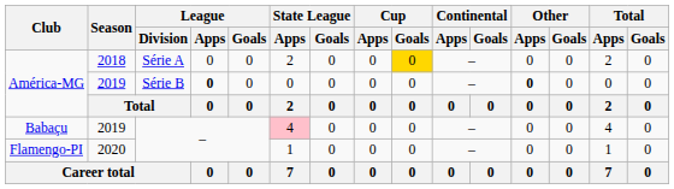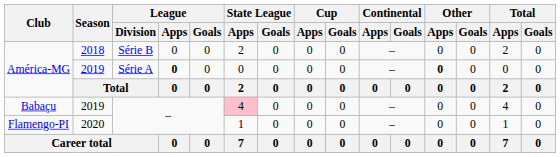América-MG / 2018 | League / Division: Série A -> Série B
América-MG / 2018 | Cup / Goals: gold background -> no background
América-MG / 2019 | League / Division: Série B -> Série A
